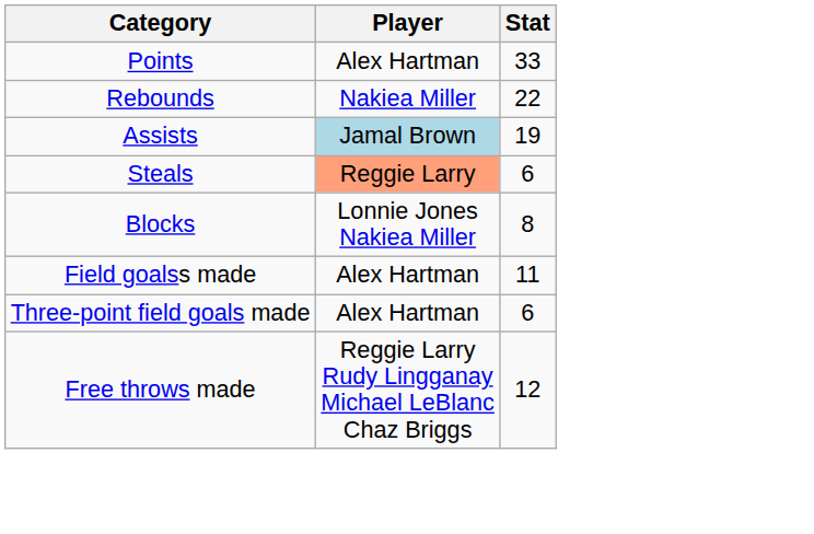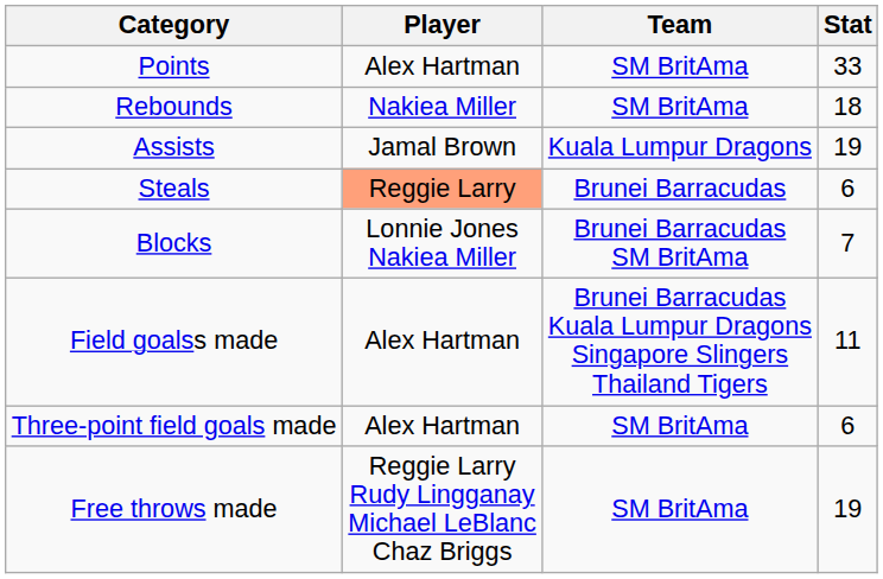+ column: Team | SM BritAma | SM BritAma | Kuala Lumpur Dragons | Brunei Barracudas | Brunei Barracudas SM BritAma | Brunei Barracudas Kuala Lumpur Dragons Singapore Slingers Thailand Tigers | SM BritAma | SM BritAma
Rebounds | Stat: 22 -> 18
Assists | Player: lightblue background -> no background
Blocks | Stat: 8 -> 7
Free throws made | Stat: 12 -> 19
